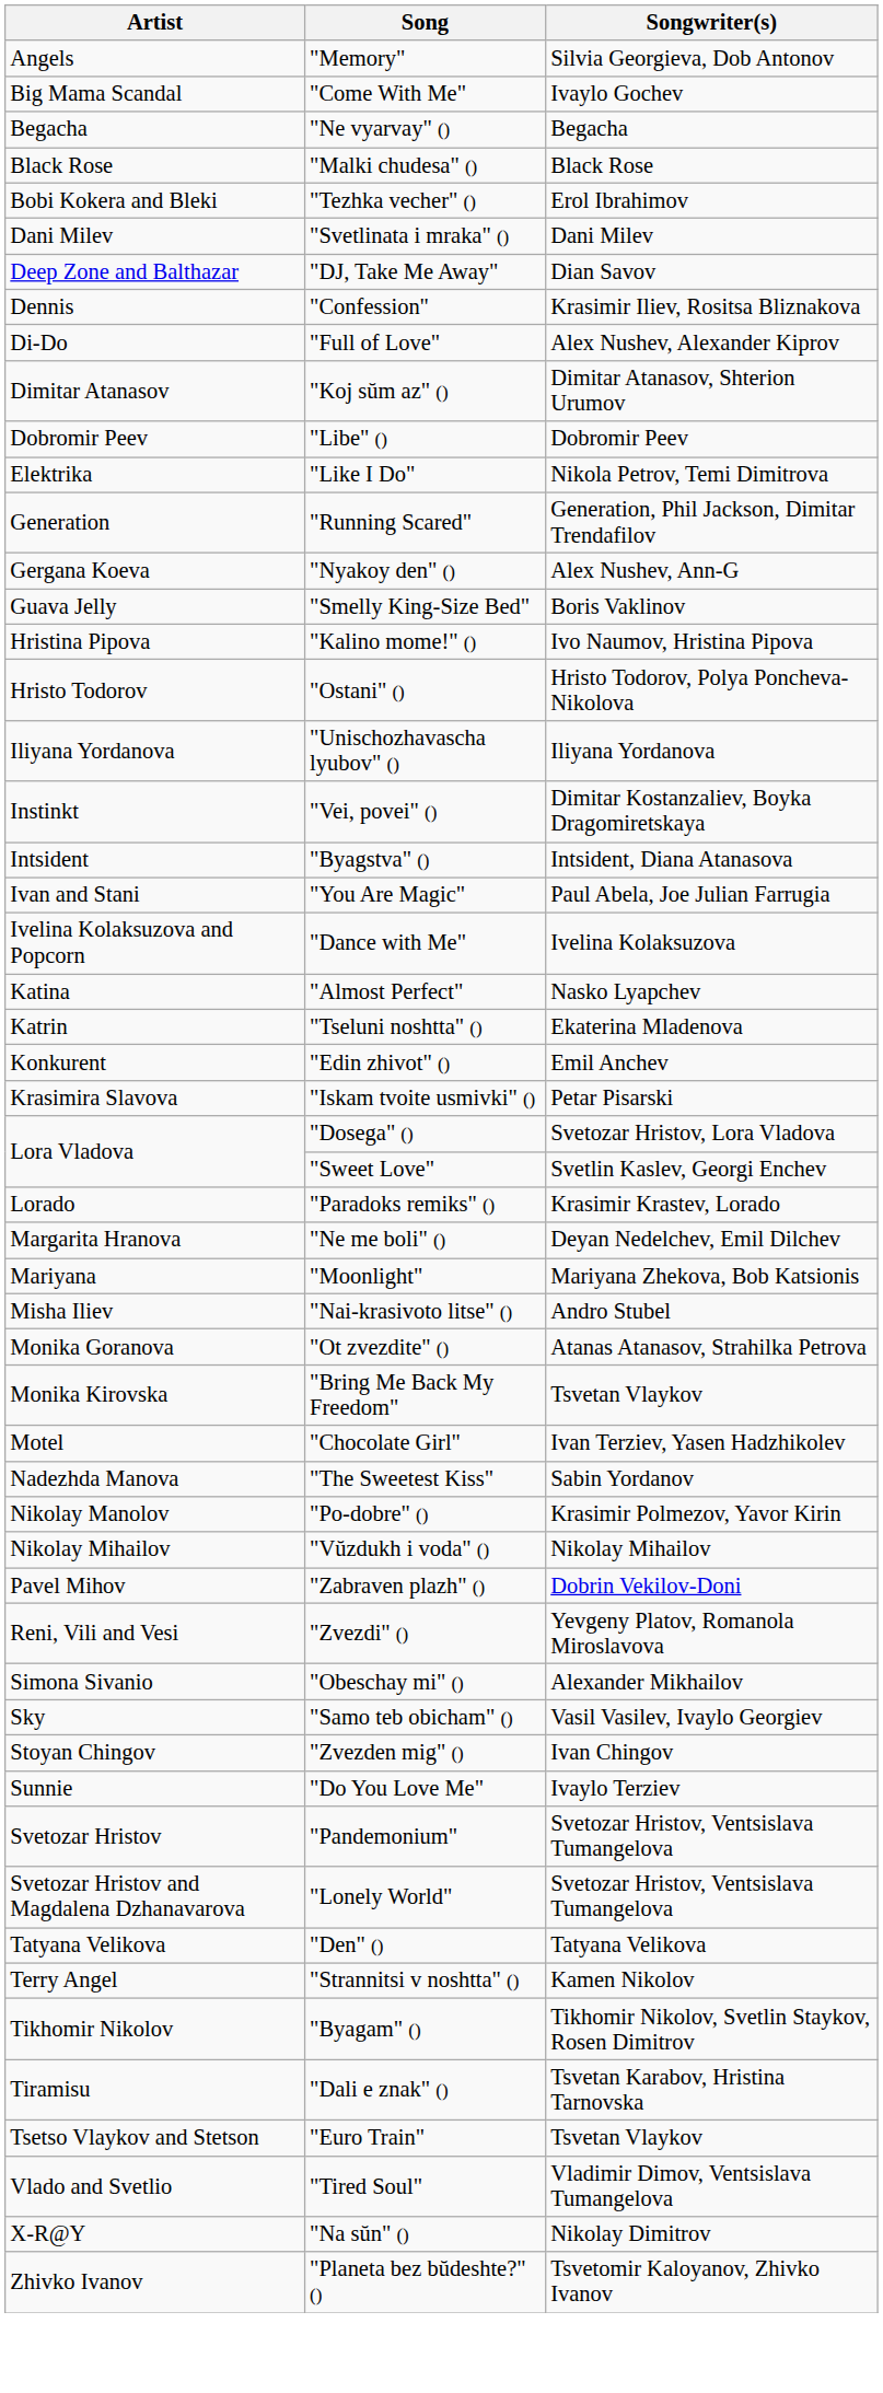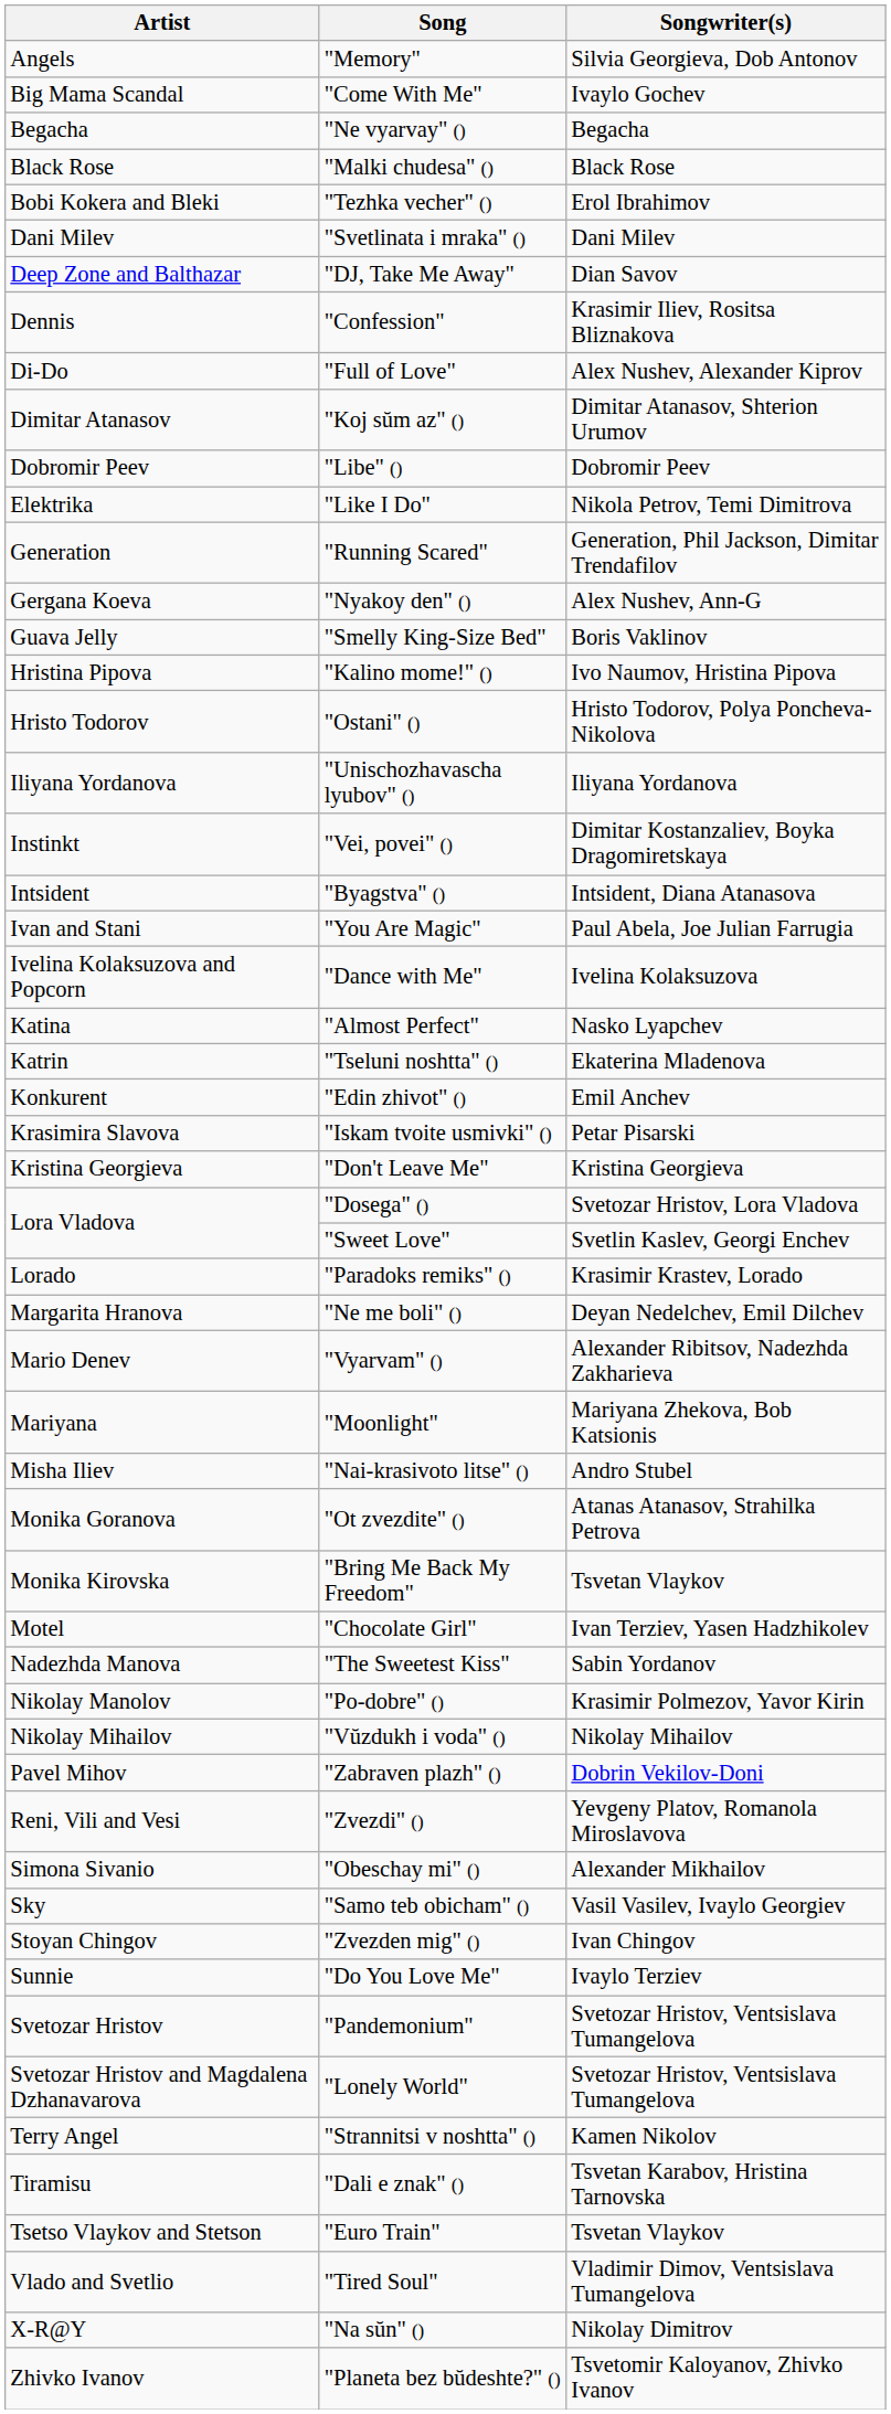+ row: Kristina Georgieva | "Don't Leave Me" | Kristina Georgieva
+ row: Mario Denev | "Vyarvam" () | Alexander Ribitsov, Nadezhda Zakharieva
- row: Tatyana Velikova | "Den" () | Tatyana Velikova
- row: Tikhomir Nikolov | "Byagam" () | Tikhomir Nikolov, Svetlin Staykov, Rosen Dimitrov
